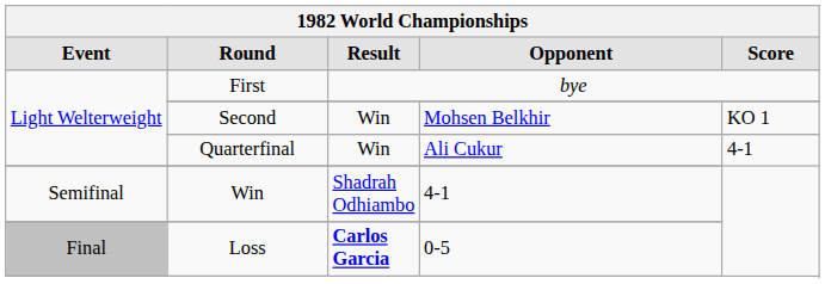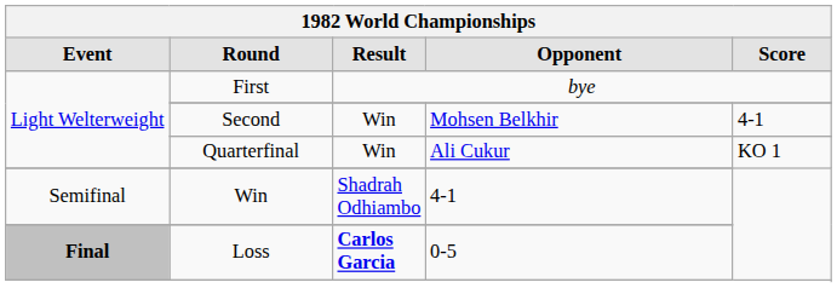Second | Score: KO 1 -> 4-1
Quarterfinal | Score: 4-1 -> KO 1
Loss | Event: normal -> bold
